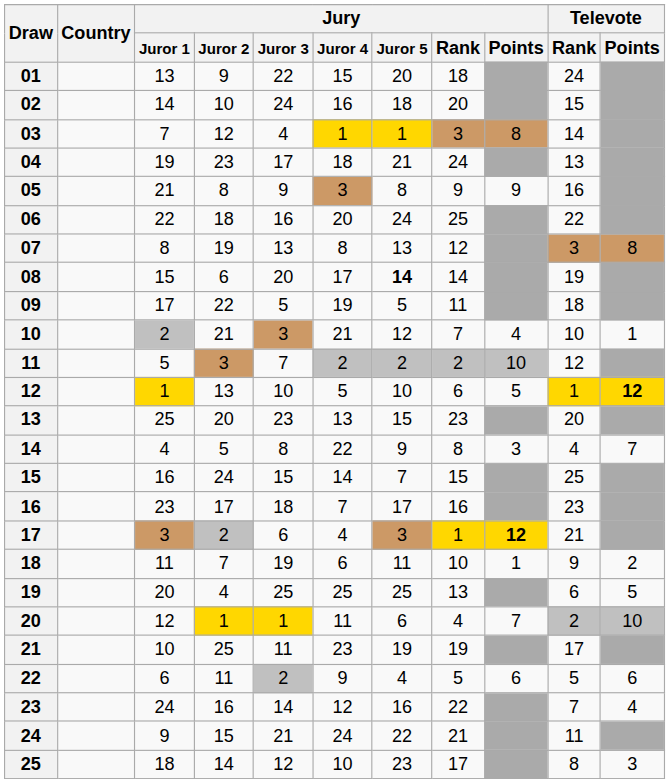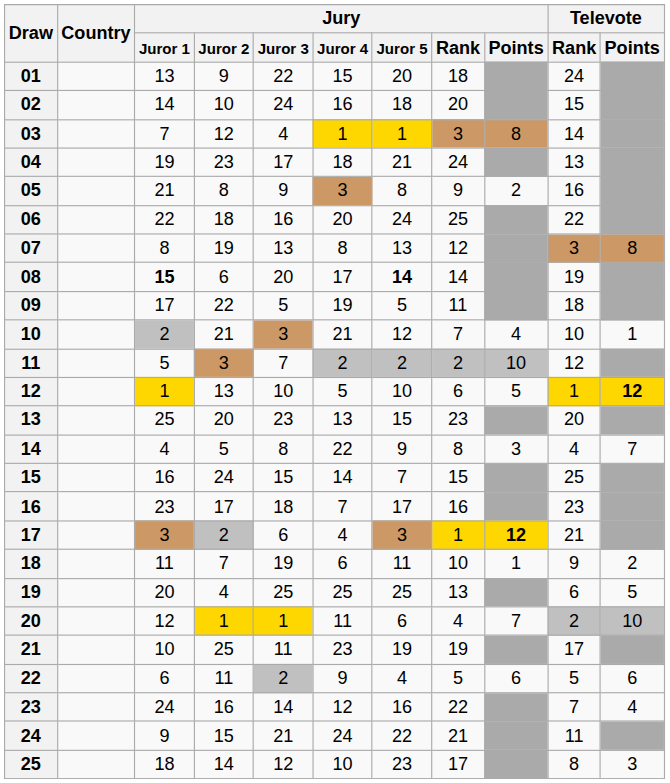05 | Jury / Points: 9 -> 2
08 | Jury / Juror 1: normal -> bold
